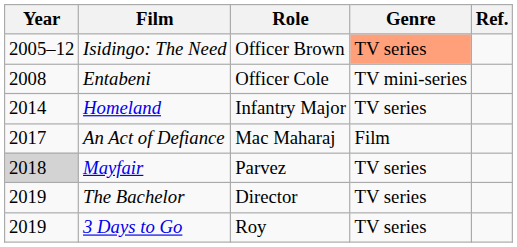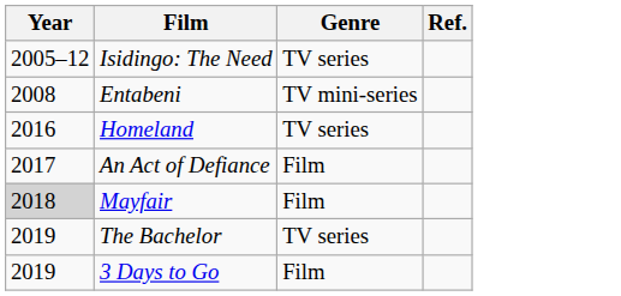- column: Role | Officer Brown | Officer Cole | Infantry Major | Mac Maharaj | Parvez | Director | Roy
Isidingo: The Need | Genre: lightsalmon background -> no background
Homeland | Year: 2014 -> 2016
Mayfair | Genre: TV series -> Film
3 Days to Go | Genre: TV series -> Film
